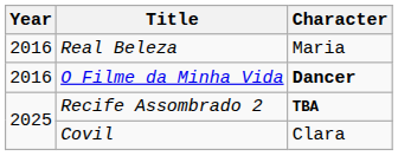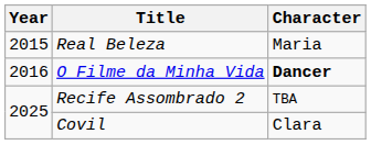Real Beleza | Year: 2016 -> 2015
Recife Assombrado 2 | Character: bold -> normal
